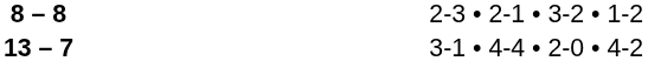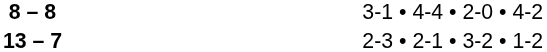8 – 8 | column 4: 2-3 • 2-1 • 3-2 • 1-2 -> 3-1 • 4-4 • 2-0 • 4-2
13 – 7 | column 4: 3-1 • 4-4 • 2-0 • 4-2 -> 2-3 • 2-1 • 3-2 • 1-2
